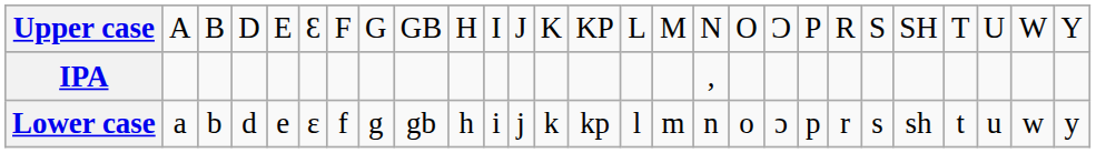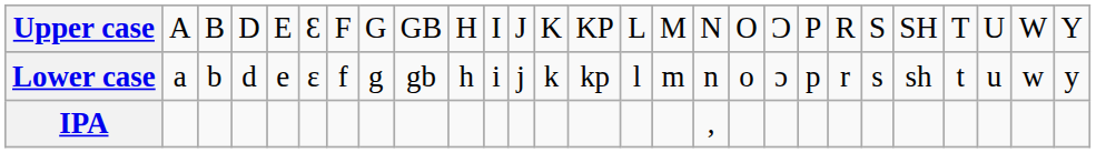rows swapped: Lower case <-> IPA
